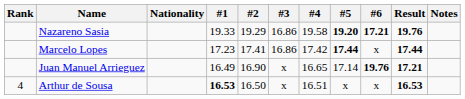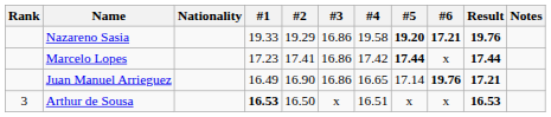Juan Manuel Arrieguez | #3: x -> 16.86
Arthur de Sousa | Rank: 4 -> 3
